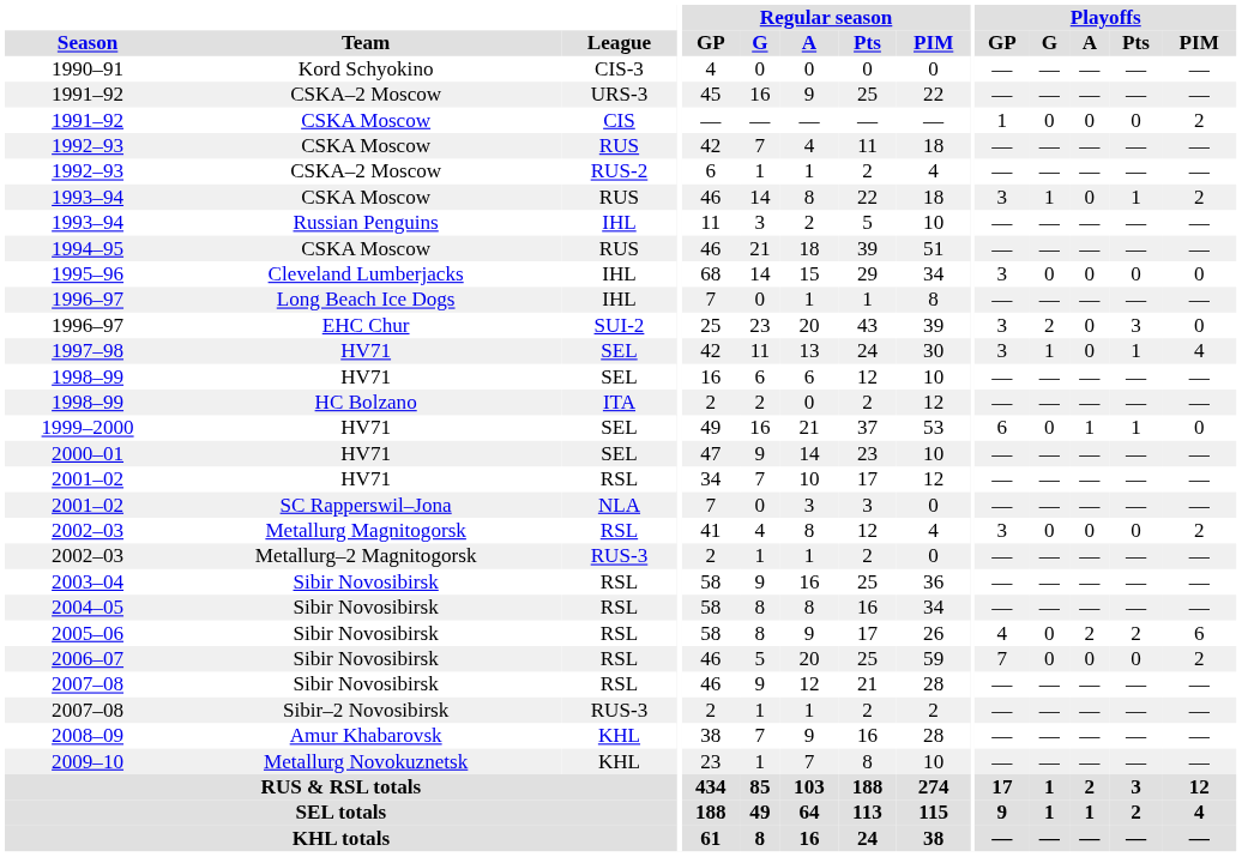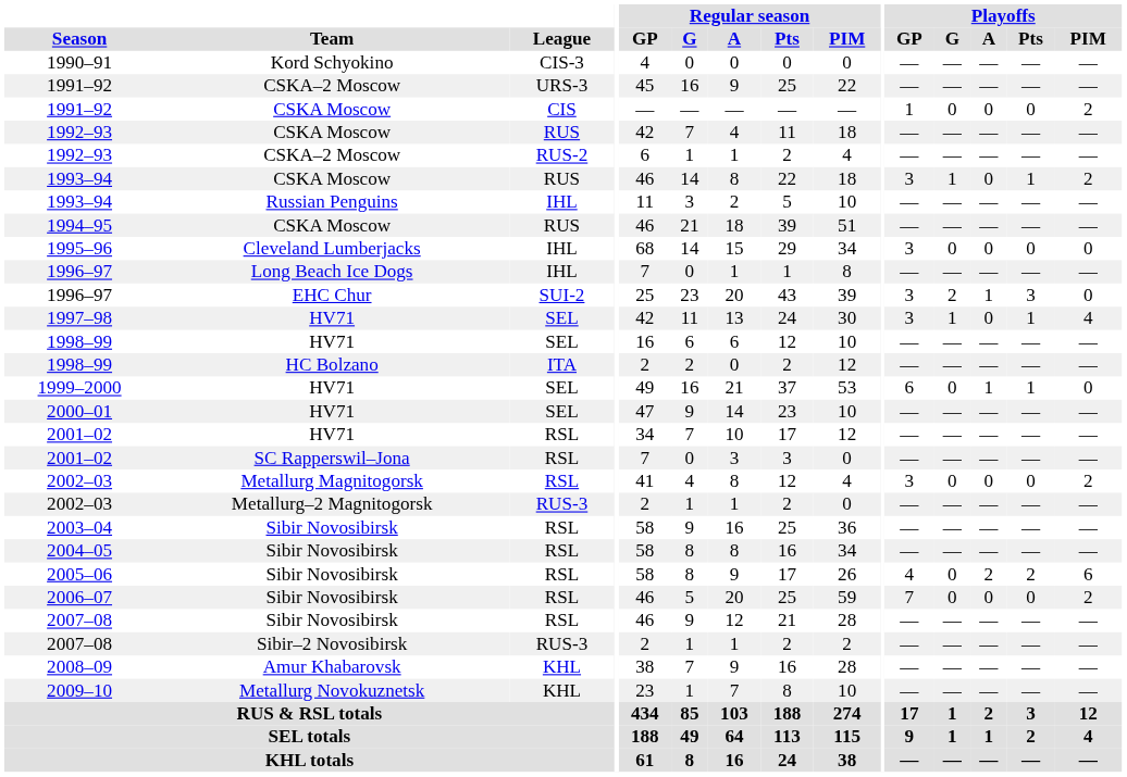1996–97 / EHC Chur | Playoffs / A: 0 -> 1
2001–02 / SC Rapperswil–Jona | League: NLA -> RSL
